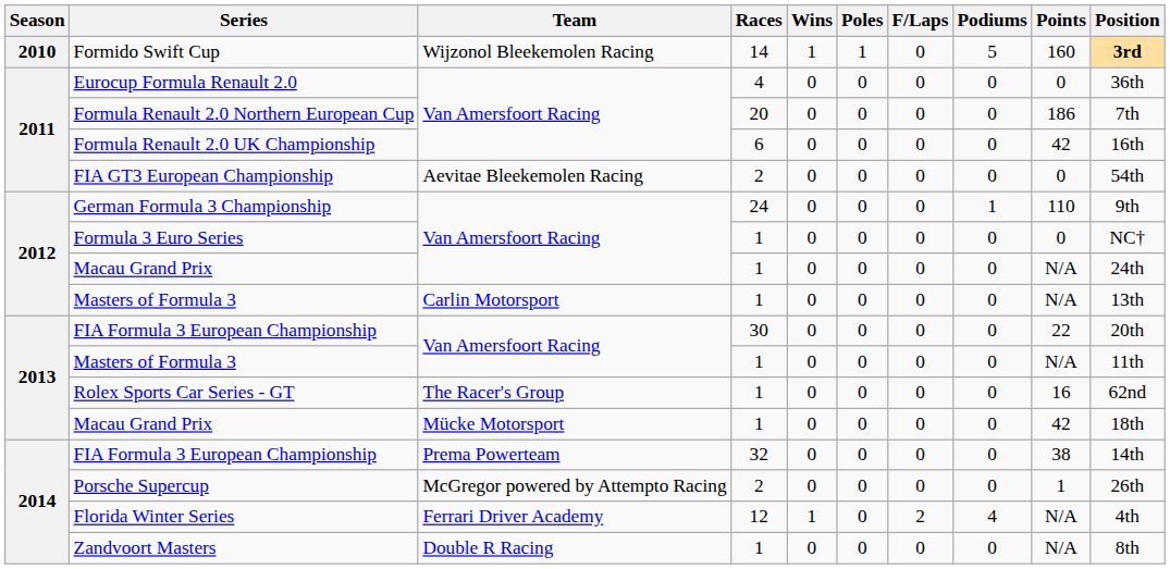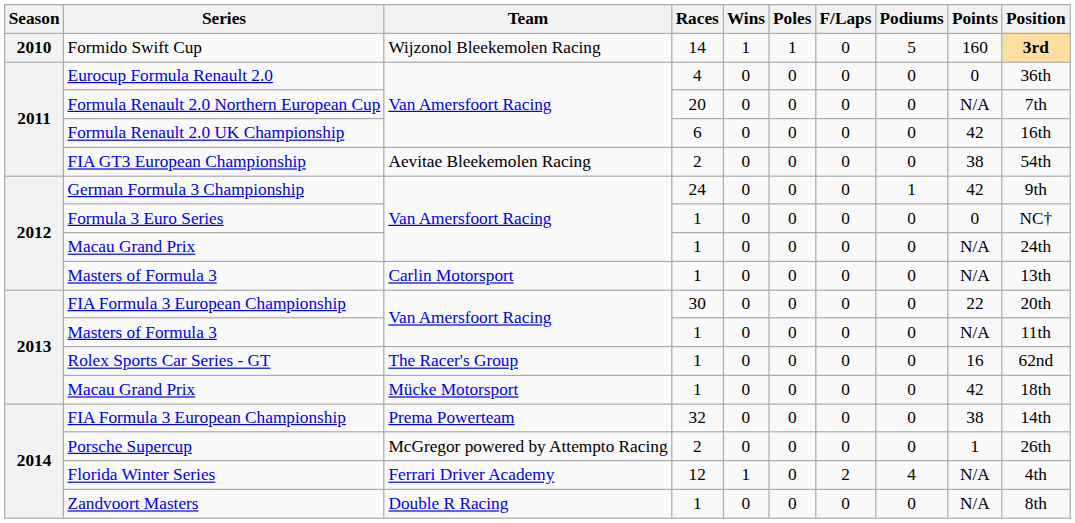Formula Renault 2.0 Northern European Cup | Points: 186 -> N/A
FIA GT3 European Championship | Points: 0 -> 38
German Formula 3 Championship | Points: 110 -> 42
